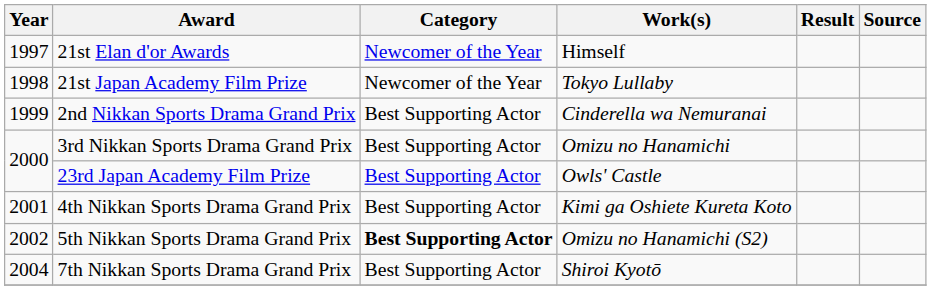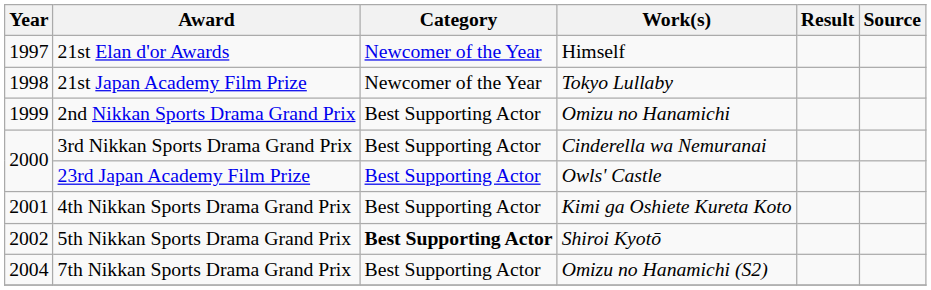2nd Nikkan Sports Drama Grand Prix | Work(s): Cinderella wa Nemuranai -> Omizu no Hanamichi
3rd Nikkan Sports Drama Grand Prix | Work(s): Omizu no Hanamichi -> Cinderella wa Nemuranai
5th Nikkan Sports Drama Grand Prix | Work(s): Omizu no Hanamichi (S2) -> Shiroi Kyotō
7th Nikkan Sports Drama Grand Prix | Work(s): Shiroi Kyotō -> Omizu no Hanamichi (S2)
